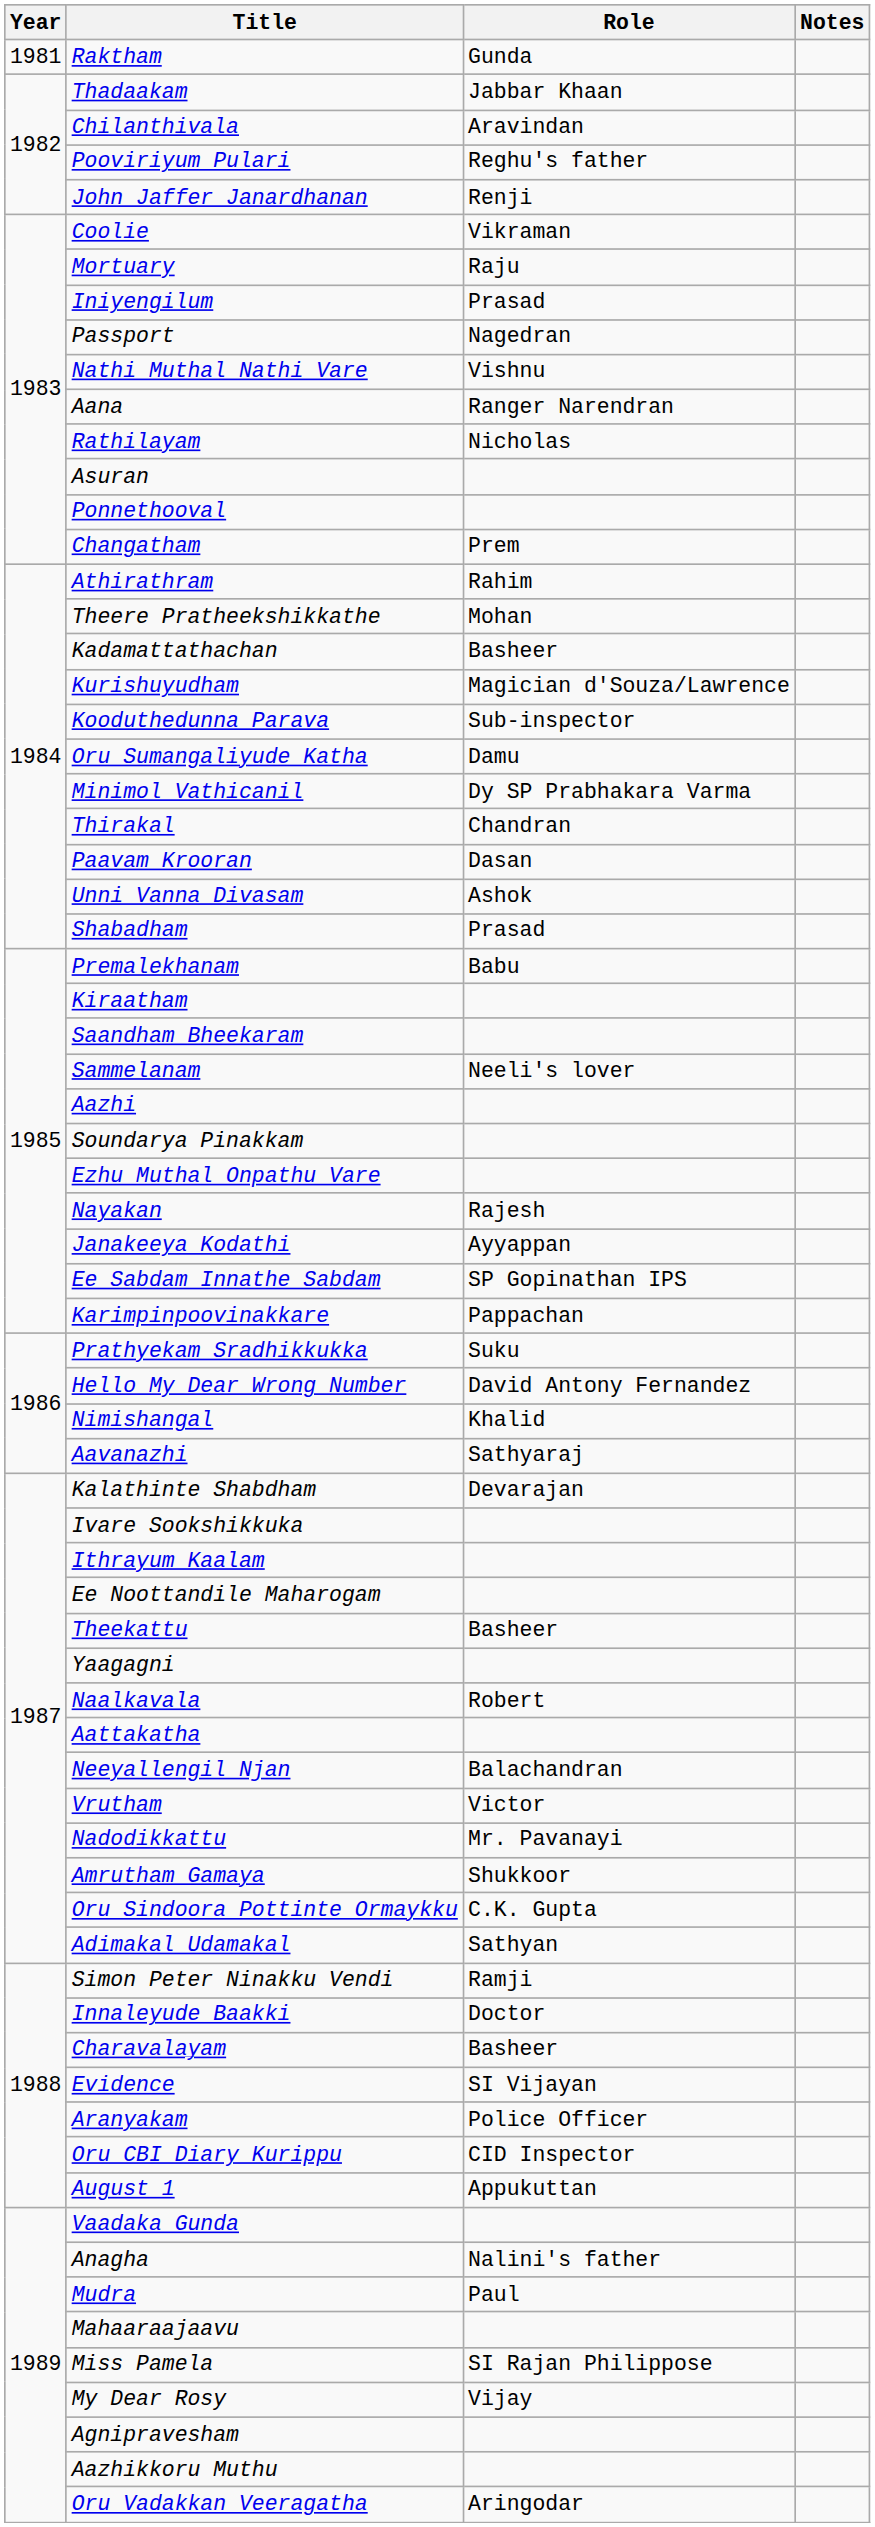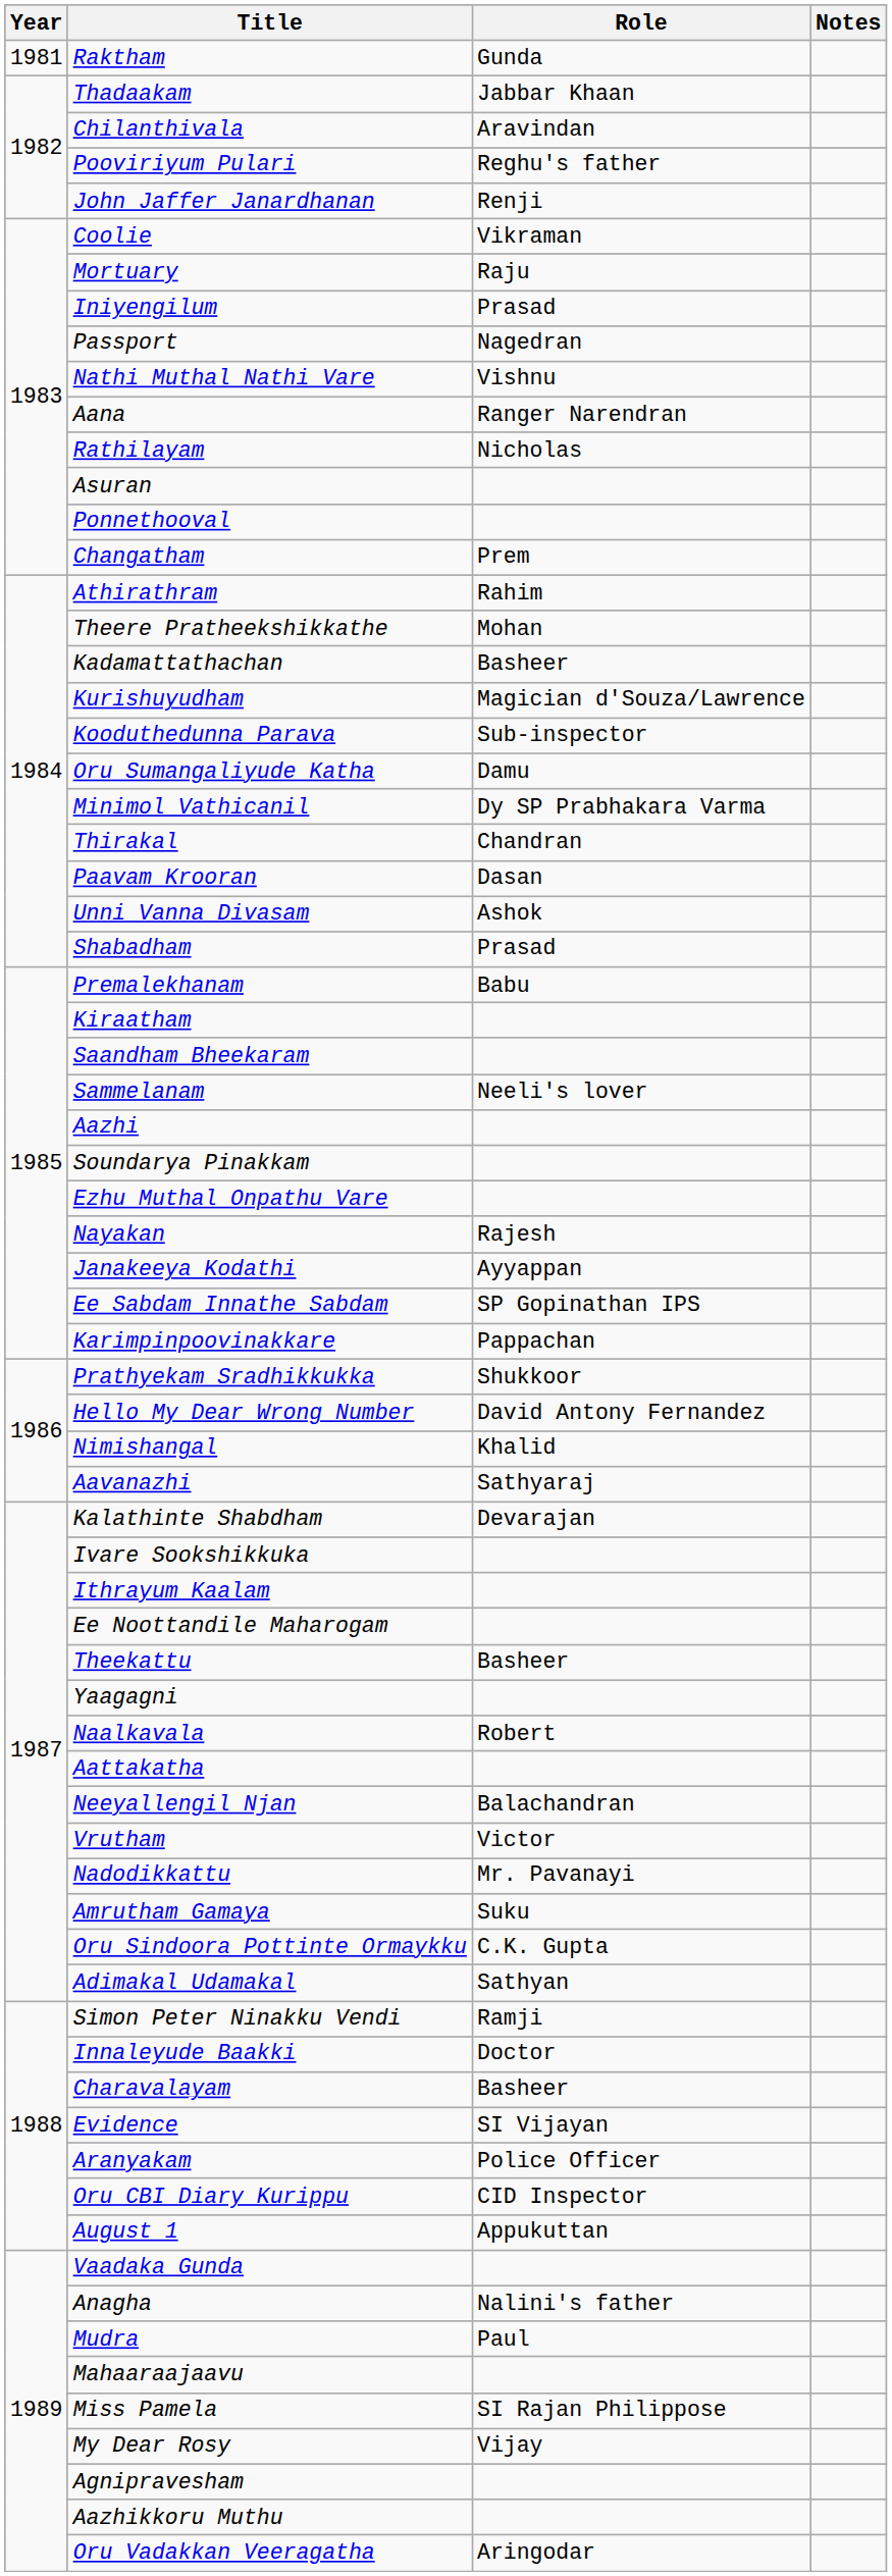Prathyekam Sradhikkukka | Role: Suku -> Shukkoor
Amrutham Gamaya | Role: Shukkoor -> Suku
